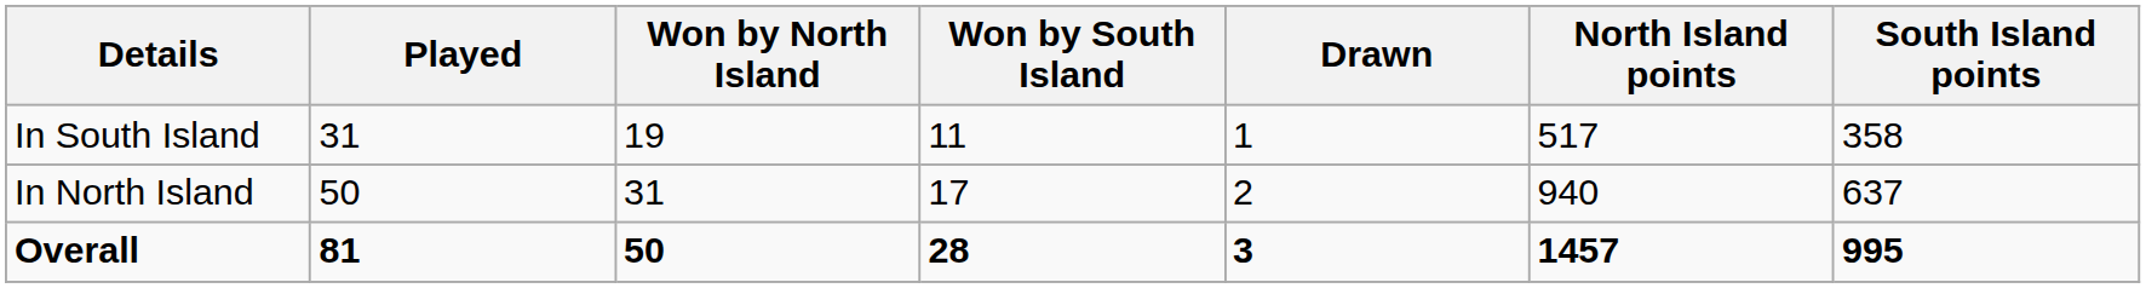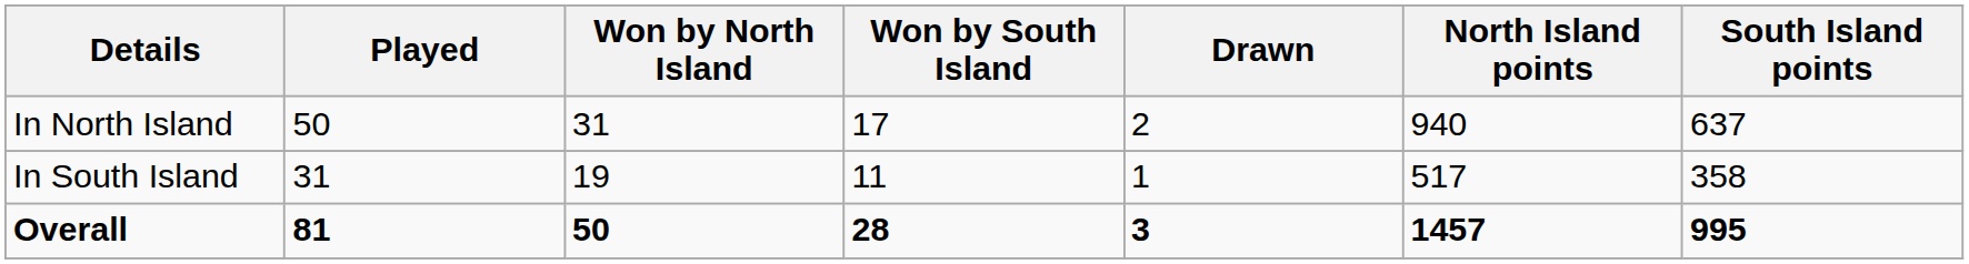rows swapped: In North Island <-> In South Island
